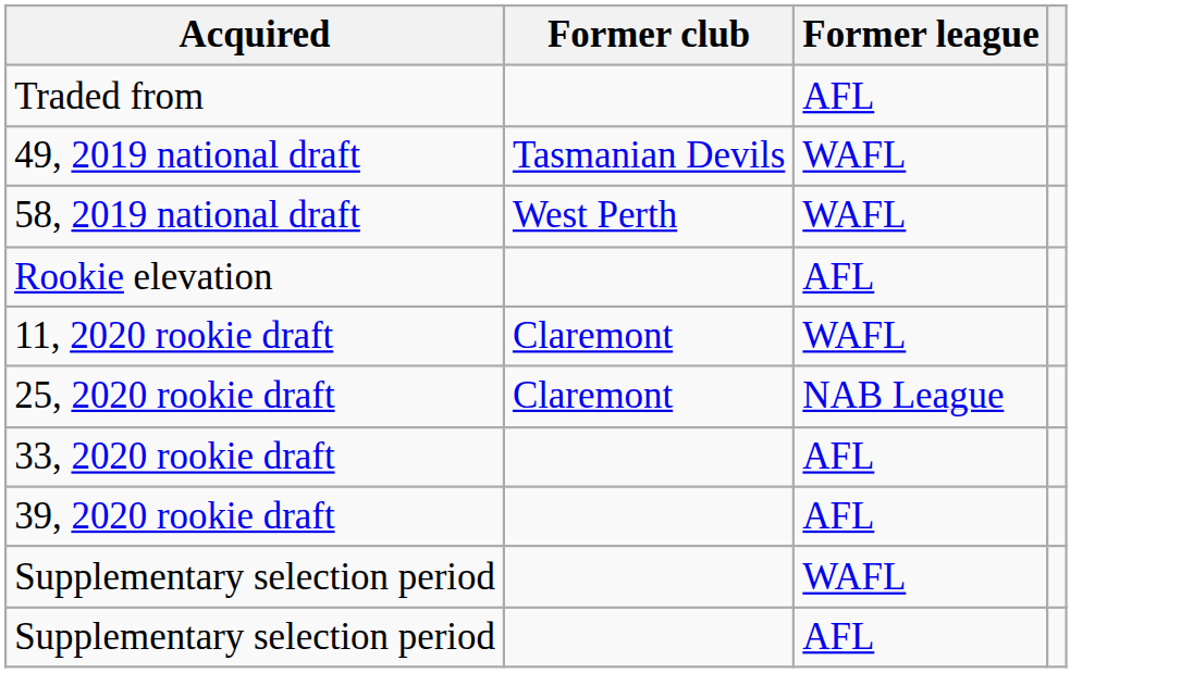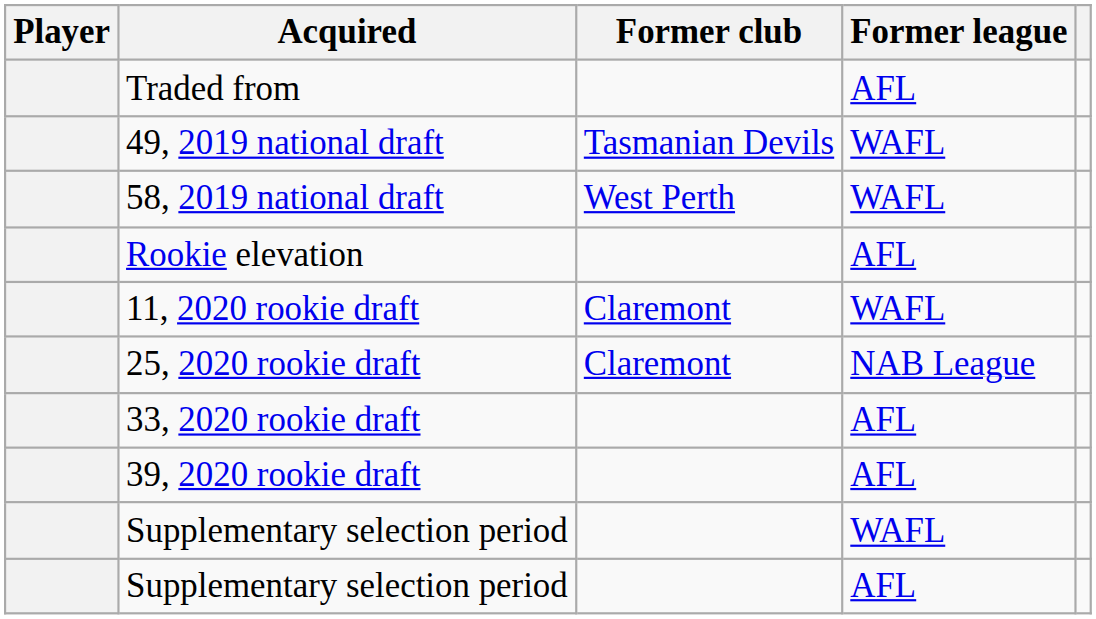+ column: Player
